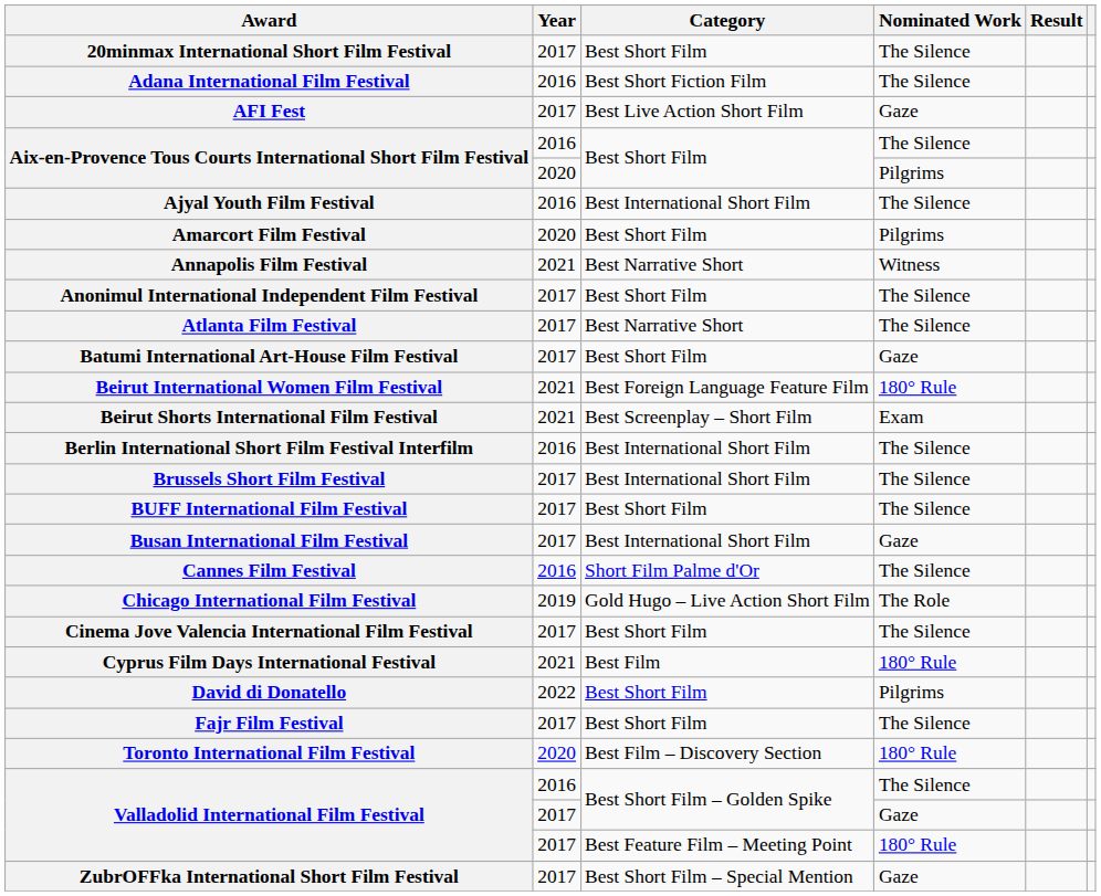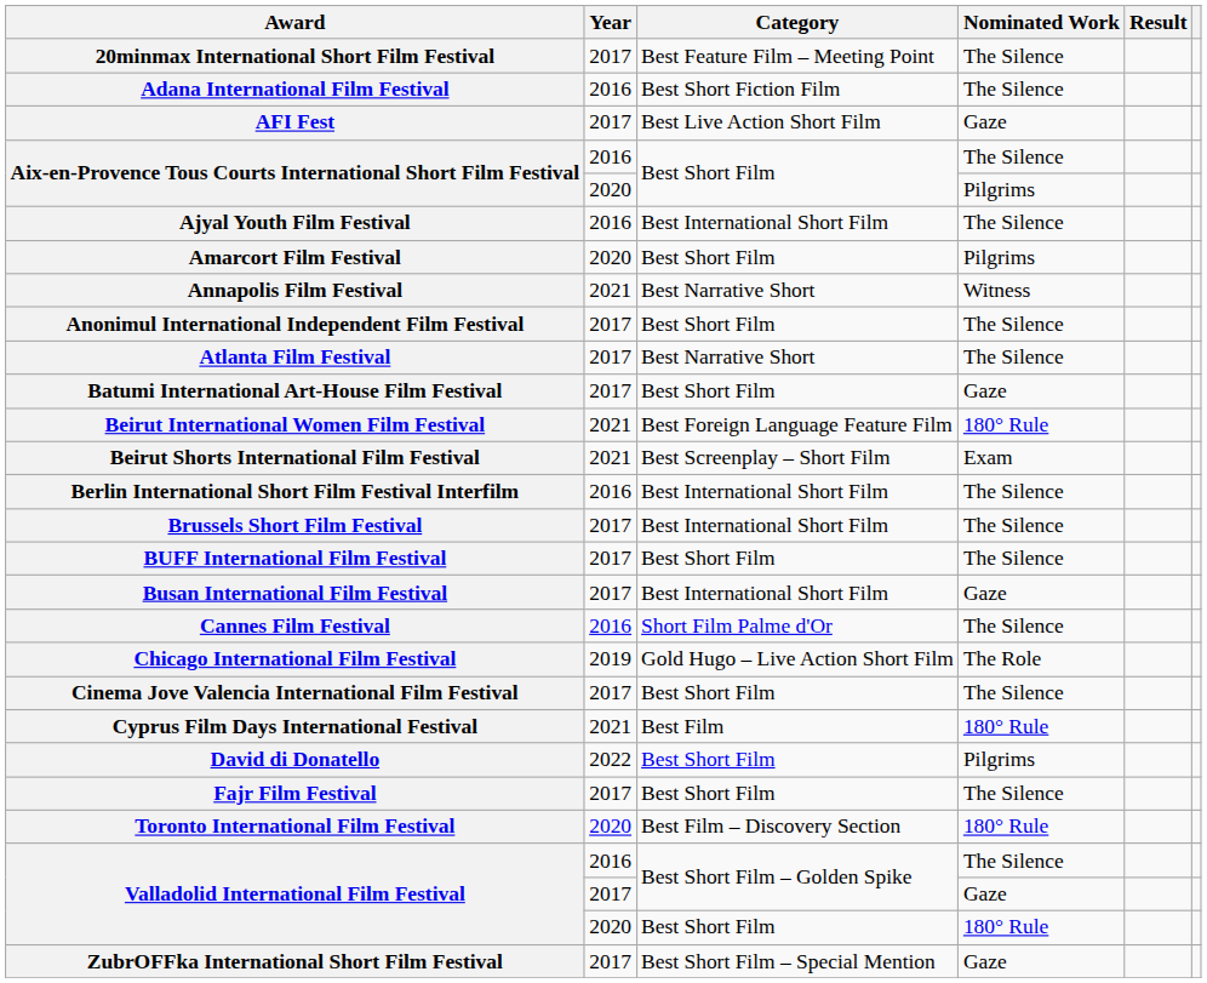20minmax International Short Film Festival | Category: Best Short Film -> Best Feature Film – Meeting Point
Valladolid International Film Festival / 180° Rule | Year: 2017 -> 2020
Valladolid International Film Festival / 180° Rule | Category: Best Feature Film – Meeting Point -> Best Short Film
